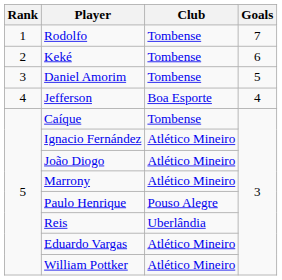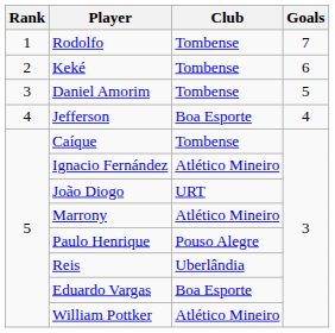João Diogo | Club: Atlético Mineiro -> URT
Eduardo Vargas | Club: Atlético Mineiro -> Boa Esporte
